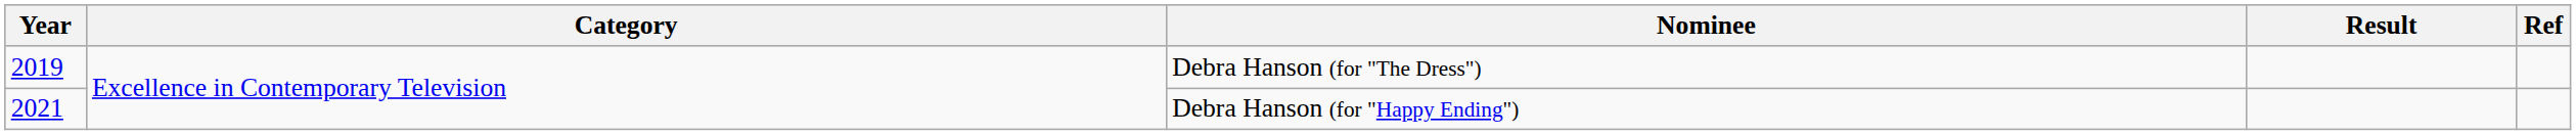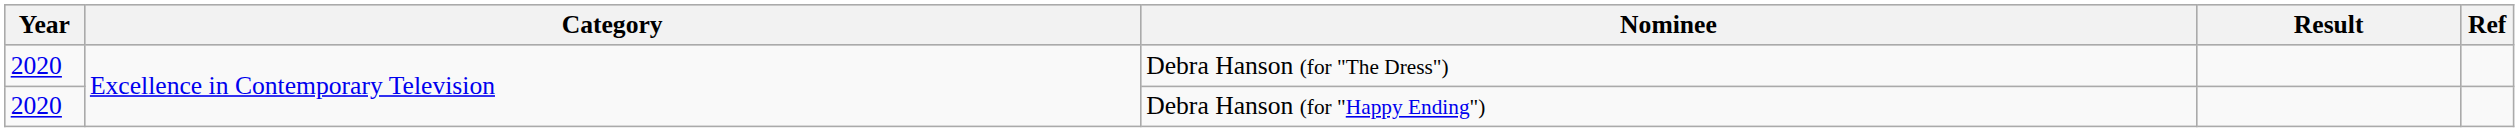Debra Hanson (for "The Dress") | Year: 2019 -> 2020
Debra Hanson (for "Happy Ending") | Year: 2021 -> 2020
